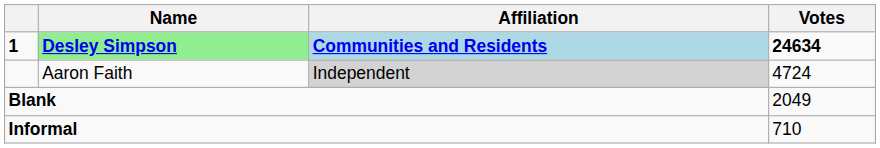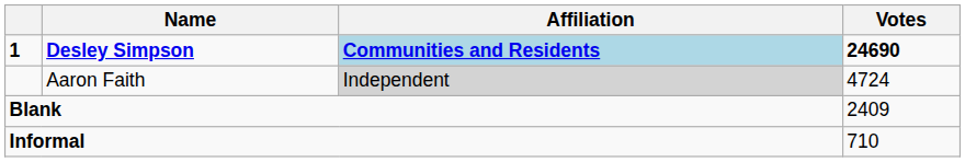1 | Name: lightgreen background -> no background
1 | Votes: 24634 -> 24690
Blank | Votes: 2049 -> 2409
